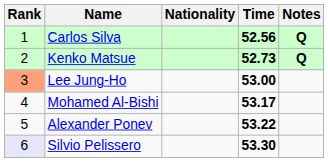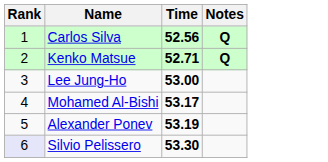- column: Nationality
Kenko Matsue | Time: 52.73 -> 52.71
Lee Jung-Ho | Rank: lightsalmon background -> no background
Alexander Ponev | Time: 53.22 -> 53.19
